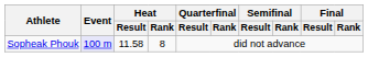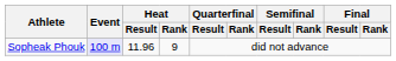Sopheak Phouk | Heat / Result: 11.58 -> 11.96
Sopheak Phouk | Heat / Rank: 8 -> 9
